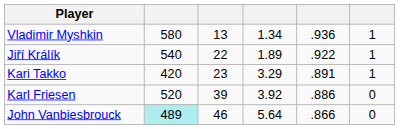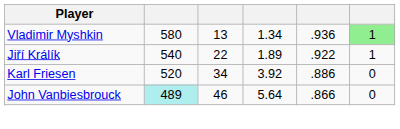Vladimir Myshkin | column 6: no background -> lightgreen background
- row: Kari Takko | 420 | 23 | 3.29 | .891 | 1
Karl Friesen | column 3: 39 -> 34
